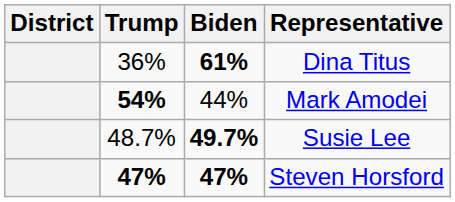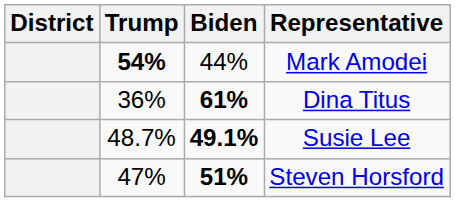rows swapped: Dina Titus <-> Mark Amodei
Susie Lee | Biden: 49.7% -> 49.1%
Steven Horsford | Trump: bold -> normal
Steven Horsford | Biden: 47% -> 51%
